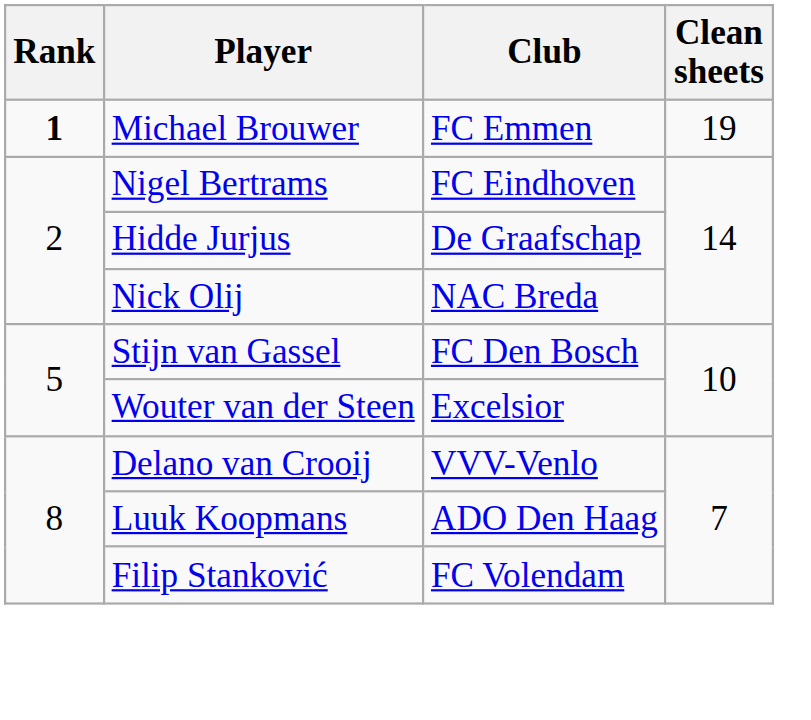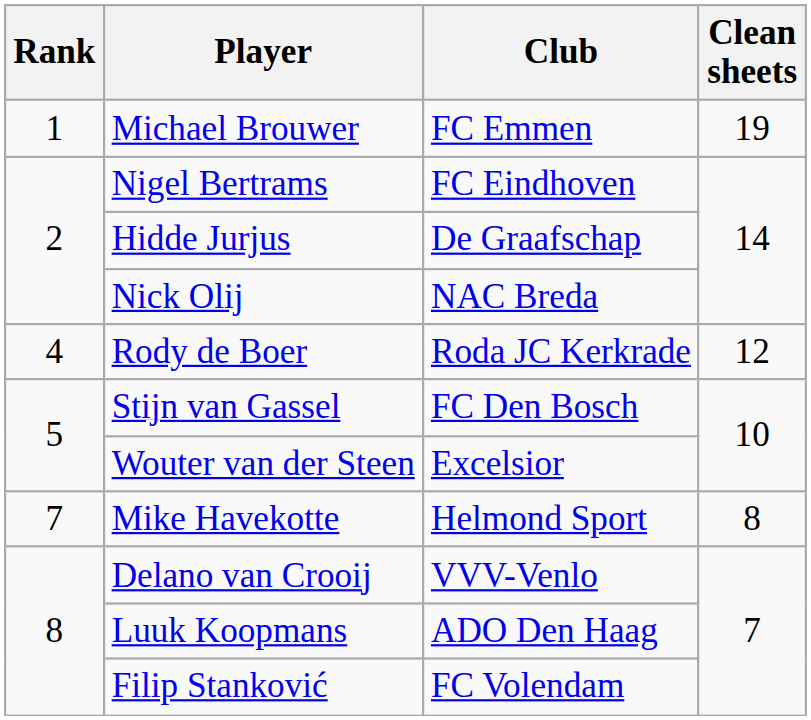Michael Brouwer | Rank: bold -> normal
+ row: 4 | Rody de Boer | Roda JC Kerkrade | 12
+ row: 7 | Mike Havekotte | Helmond Sport | 8
